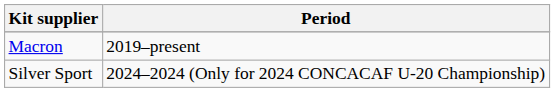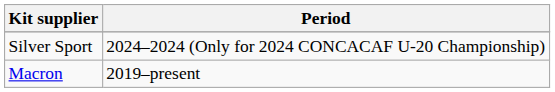rows swapped: Macron <-> Silver Sport
